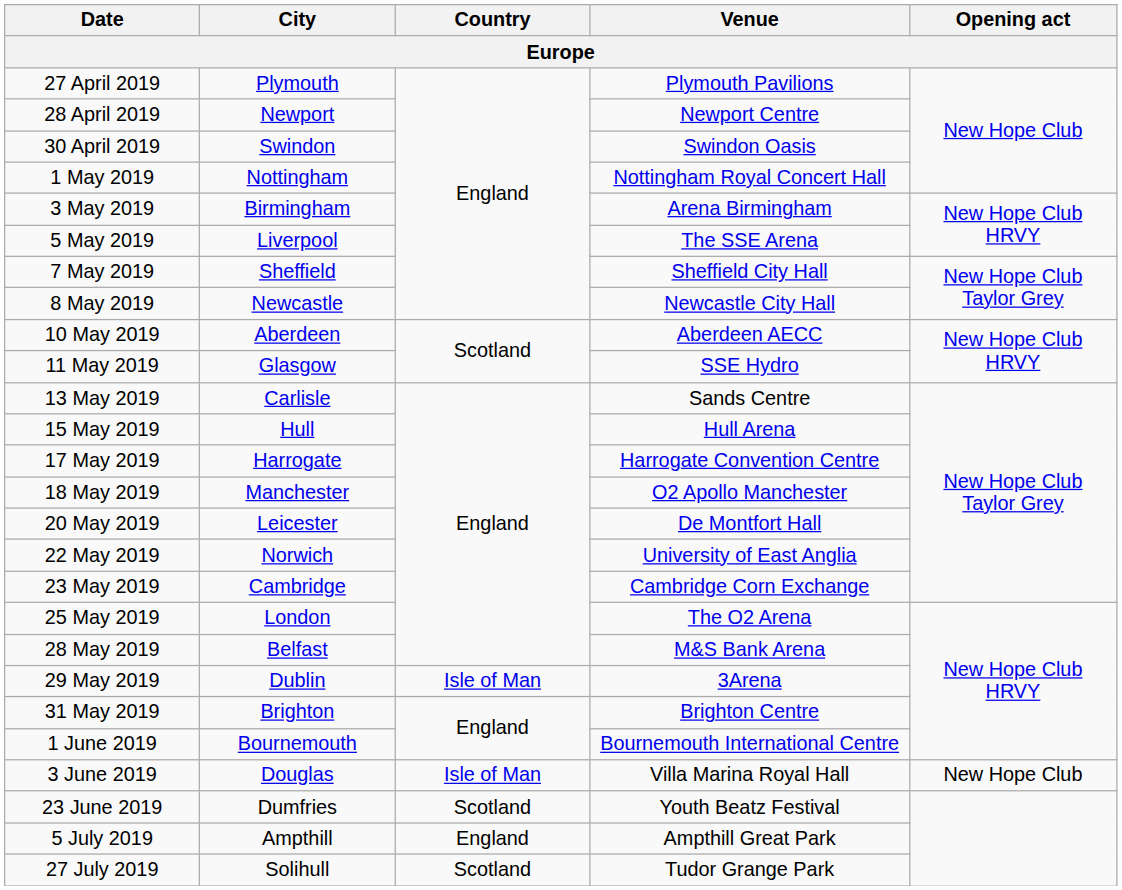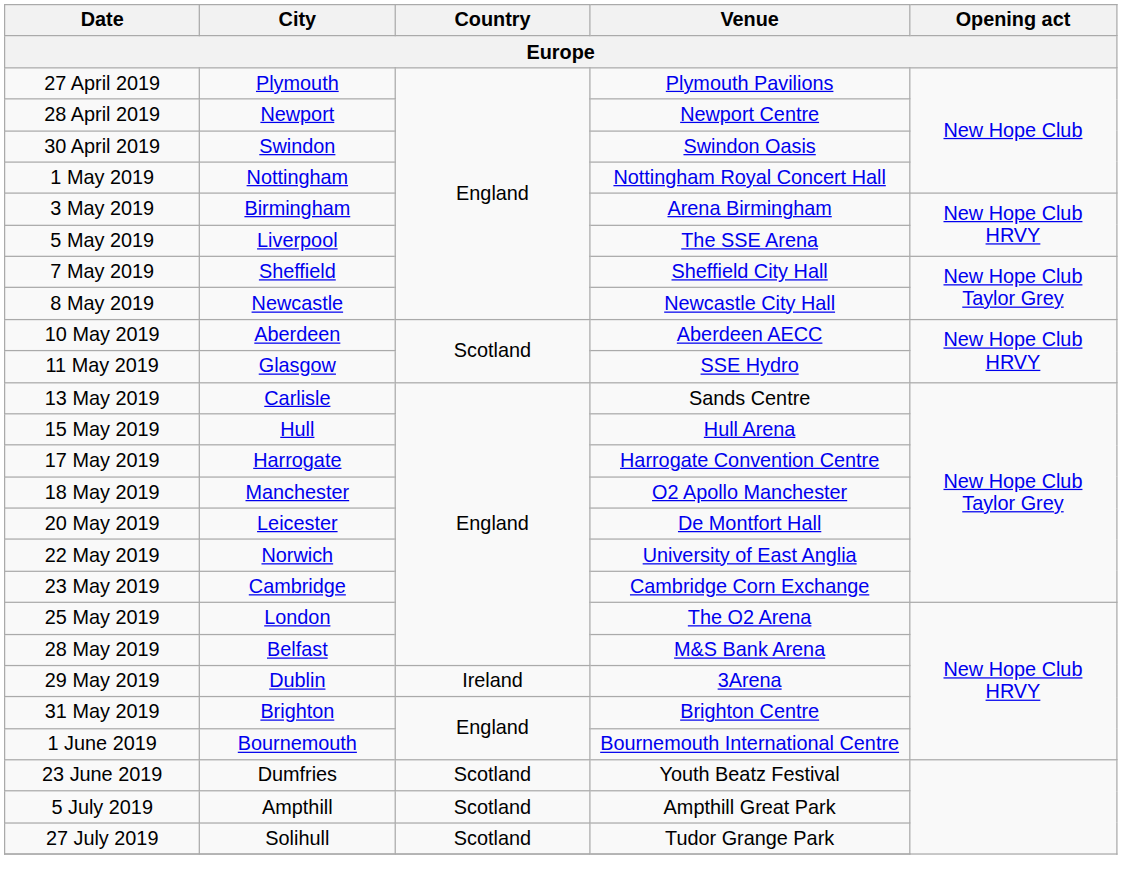29 May 2019 | Country: Isle of Man -> Ireland
- row: 3 June 2019 | Douglas | Isle of Man | Villa Marina Royal Hall | New Hope Club
5 July 2019 | Country: England -> Scotland
